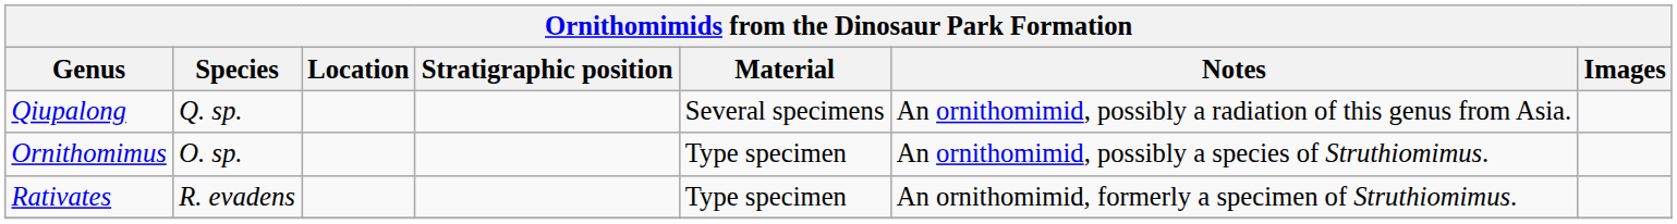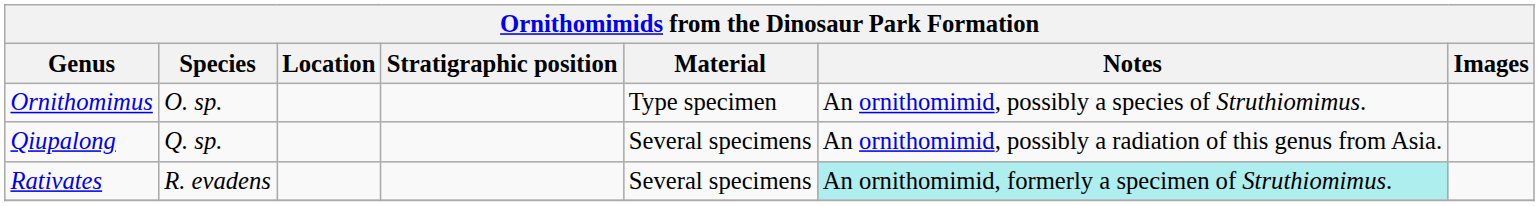rows swapped: Ornithomimus <-> Qiupalong
Rativates | Material: Type specimen -> Several specimens
Rativates | Notes: no background -> paleturquoise background
